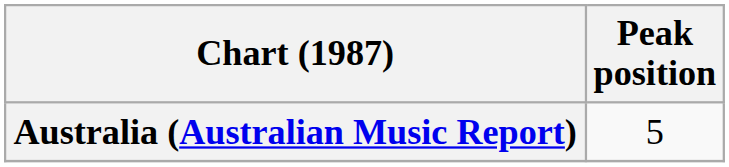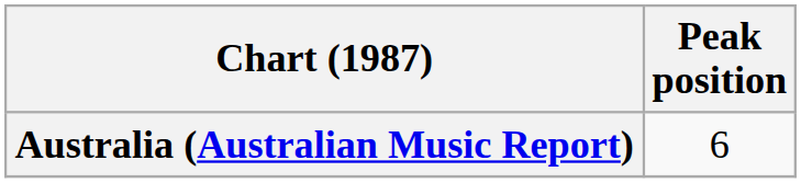Australia (Australian Music Report) | Peak position: 5 -> 6
